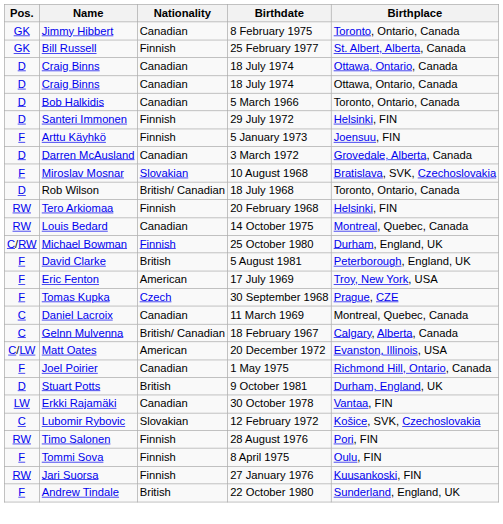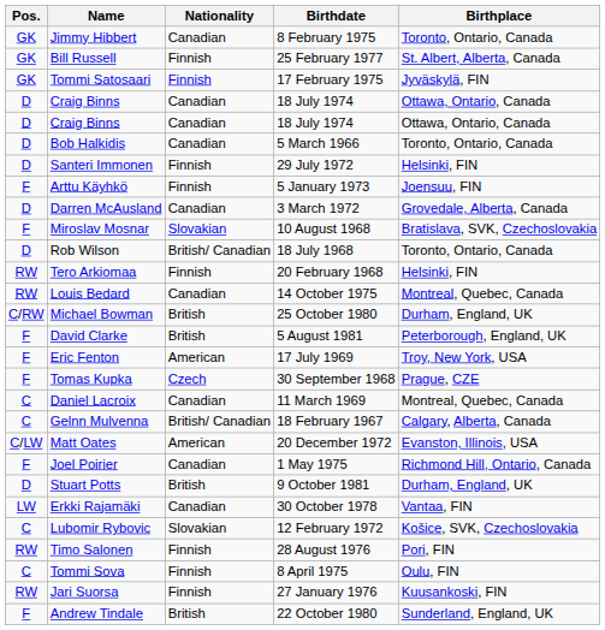+ row: GK | Tommi Satosaari | Finnish | 17 February 1975 | Jyväskylä, FIN
Michael Bowman | Nationality: Finnish -> British
Tommi Sova | Pos.: F -> C
